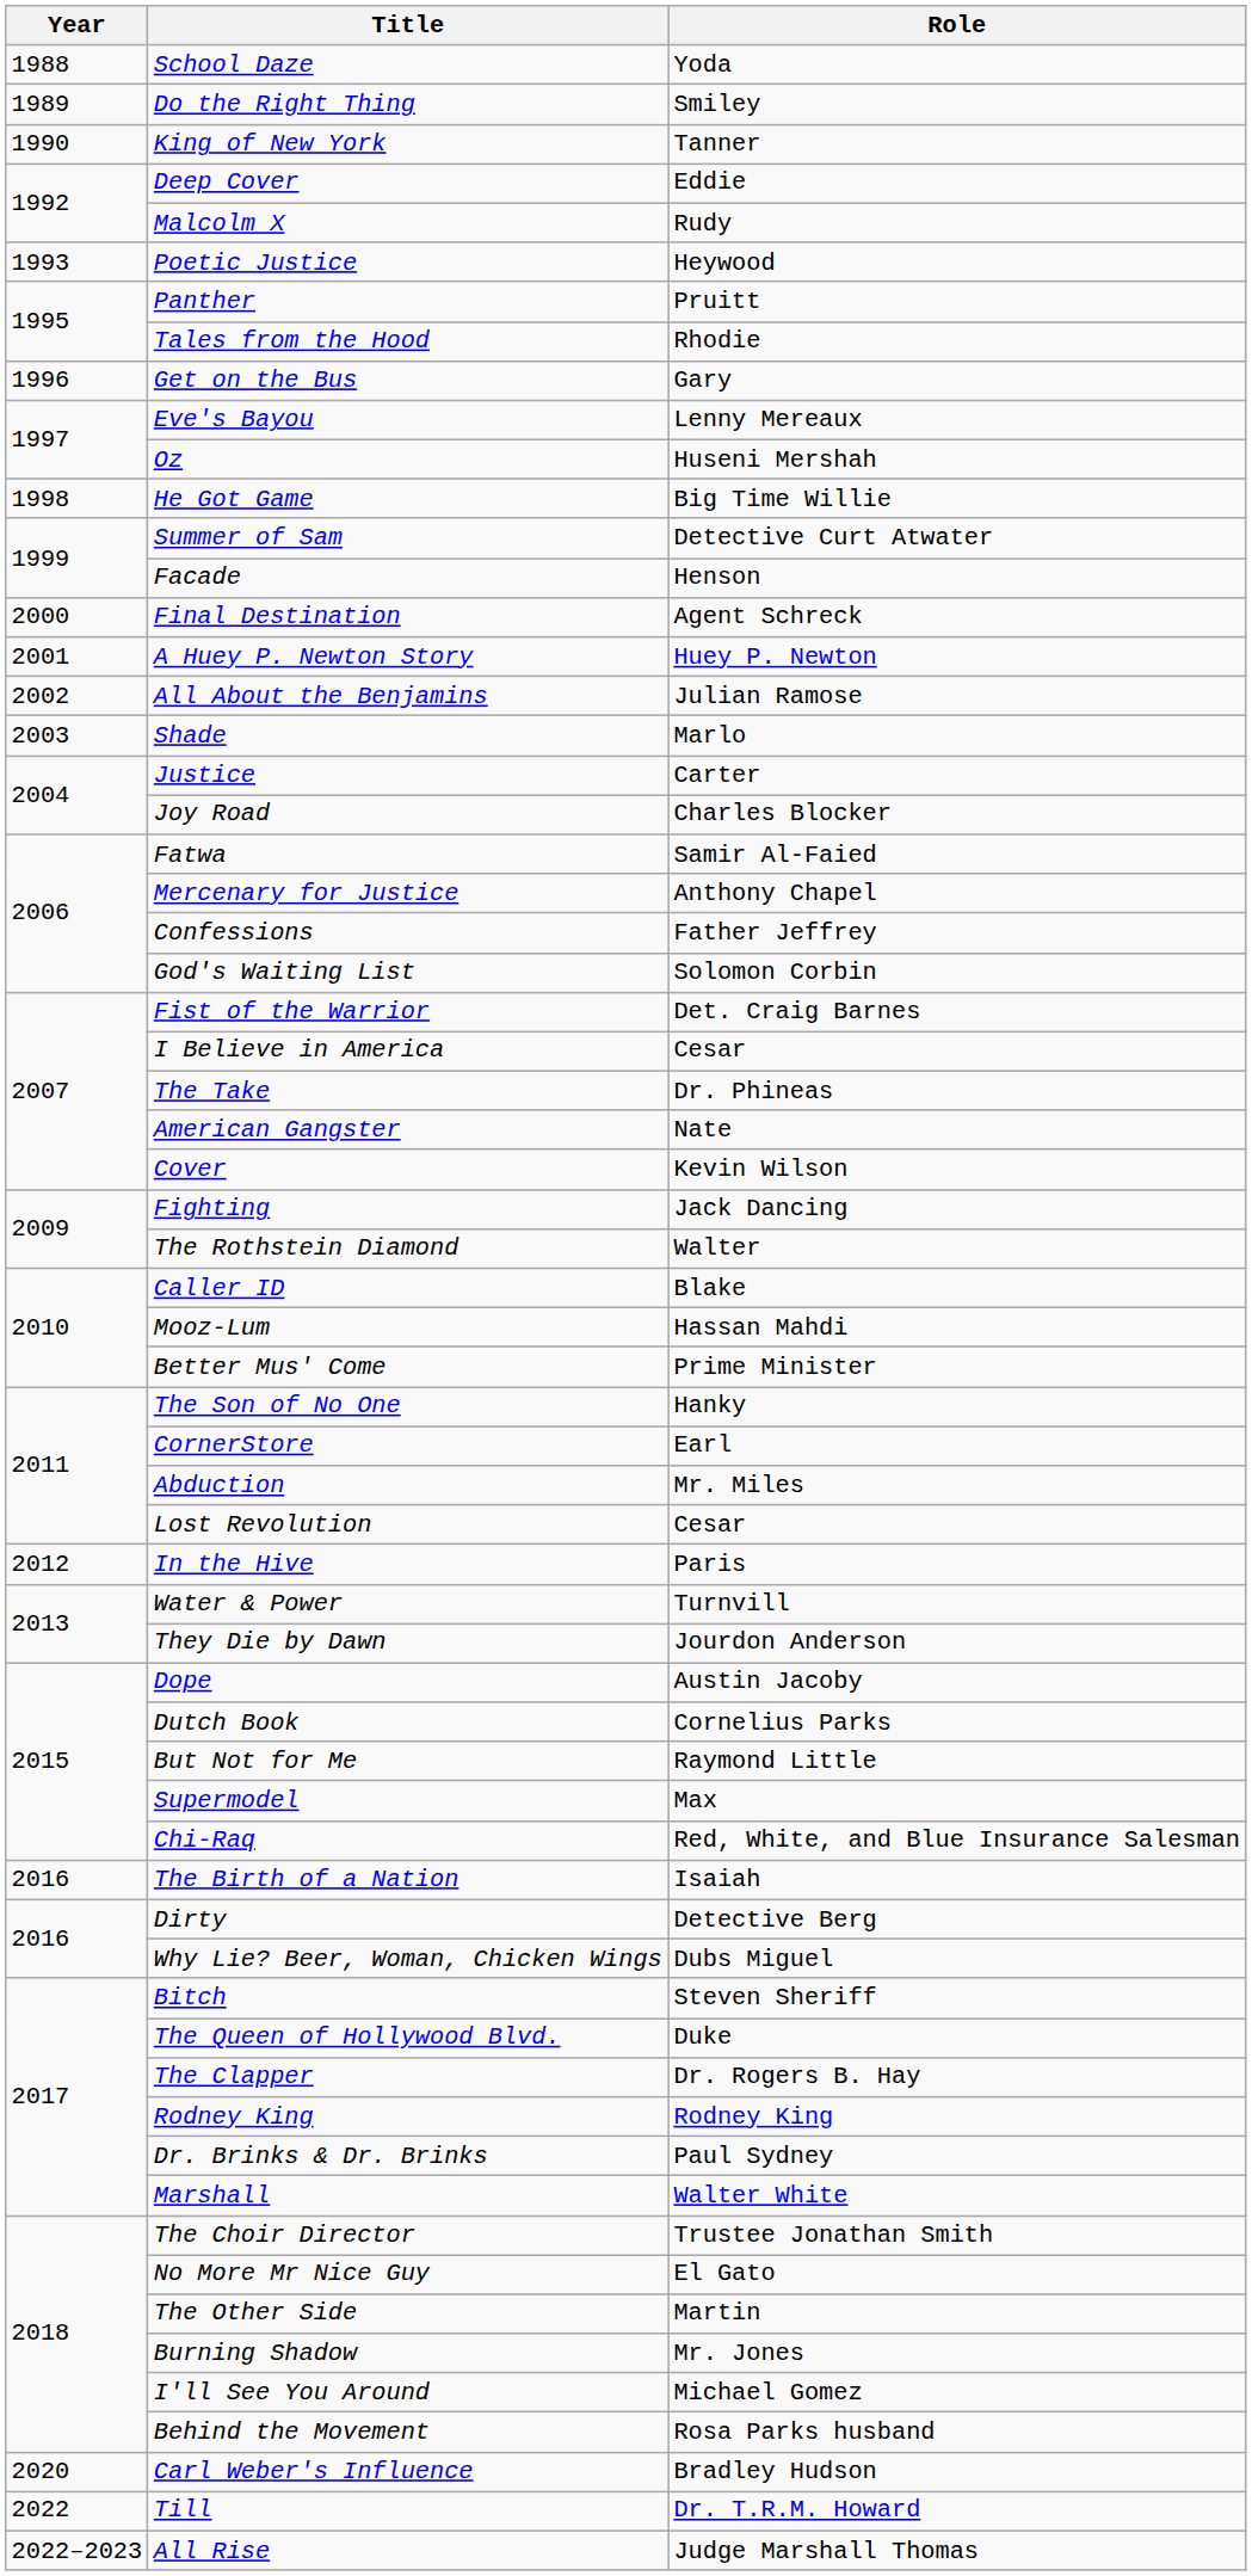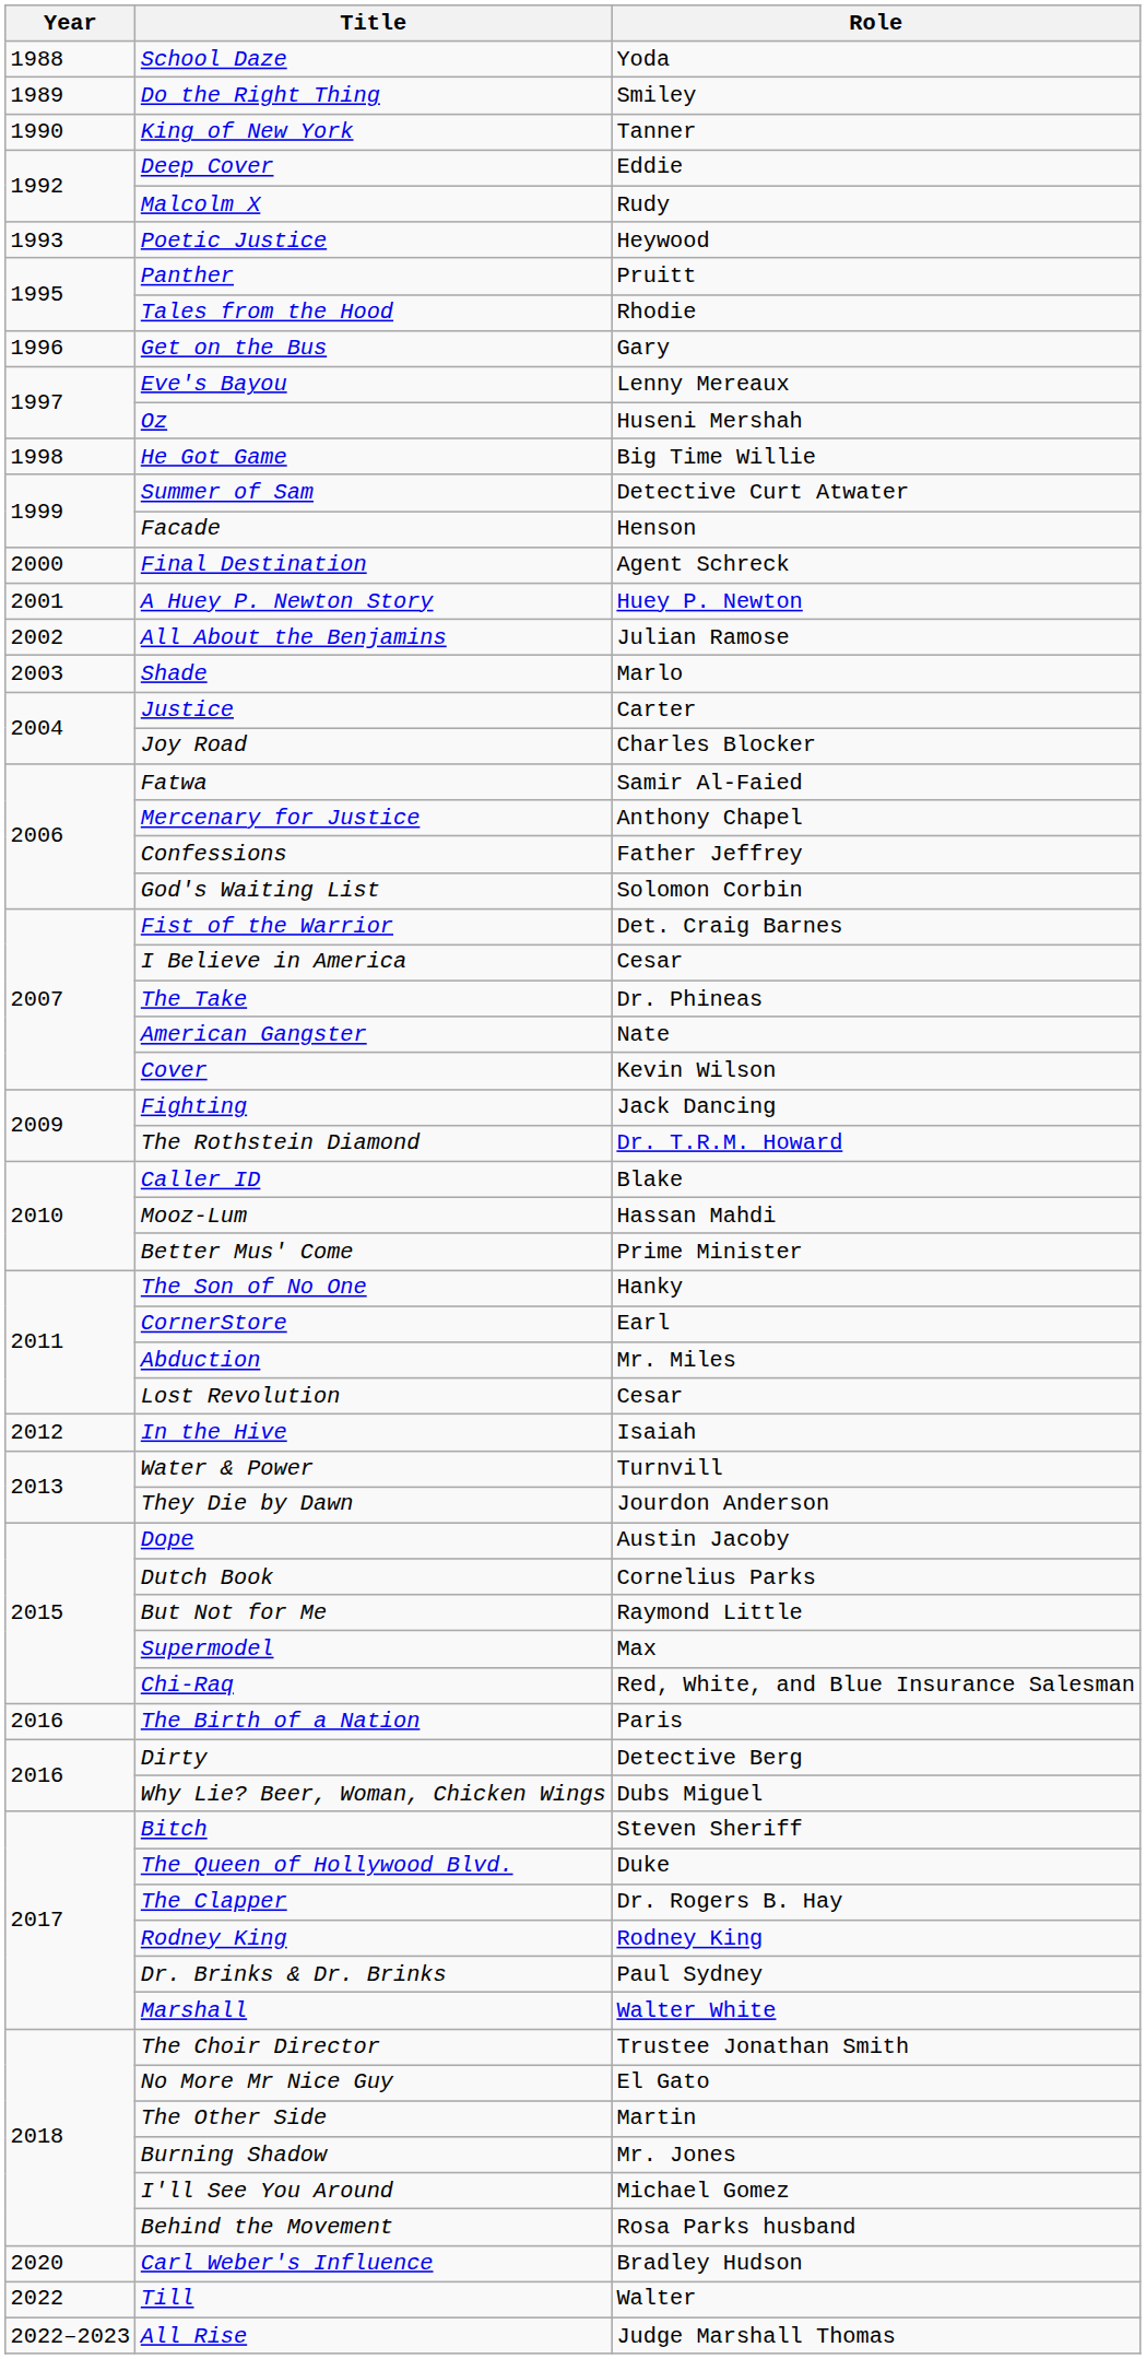The Rothstein Diamond | Role: Walter -> Dr. T.R.M. Howard
In the Hive | Role: Paris -> Isaiah
The Birth of a Nation | Role: Isaiah -> Paris
Till | Role: Dr. T.R.M. Howard -> Walter
